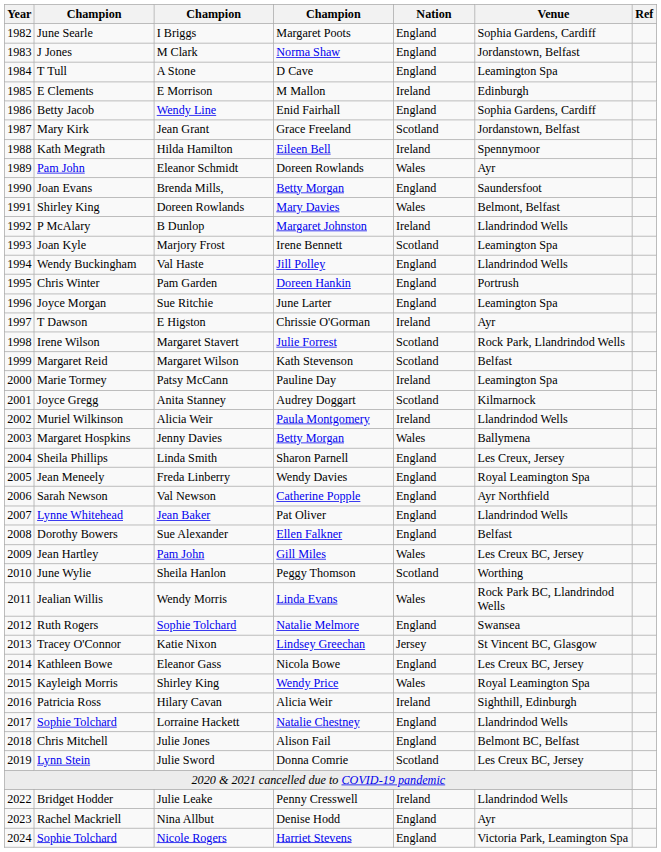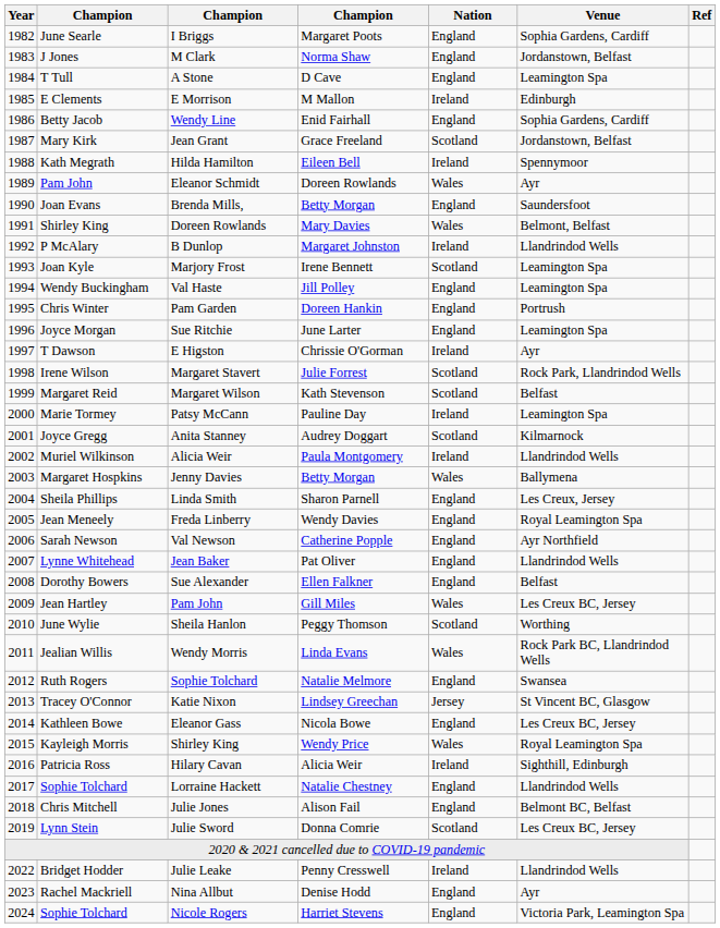Val Haste | Venue: Llandrindod Wells -> Leamington Spa
